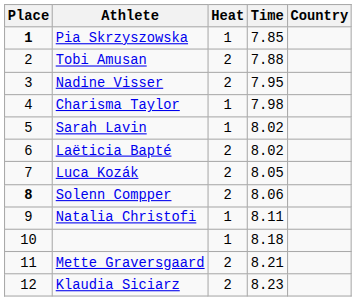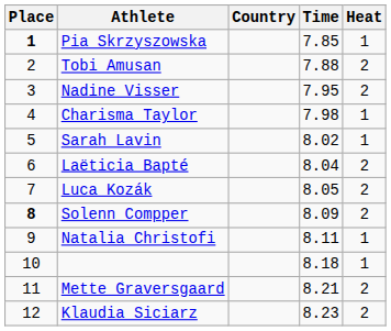columns swapped: Country <-> Heat
Laëticia Bapté | Time: 8.02 -> 8.04
Solenn Compper | Time: 8.06 -> 8.09
